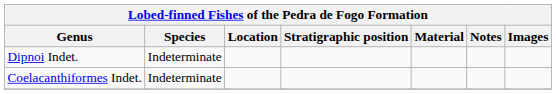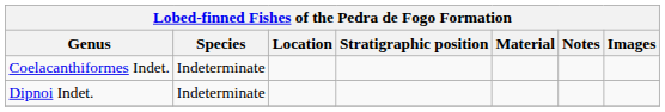rows swapped: Coelacanthiformes Indet. <-> Dipnoi Indet.
